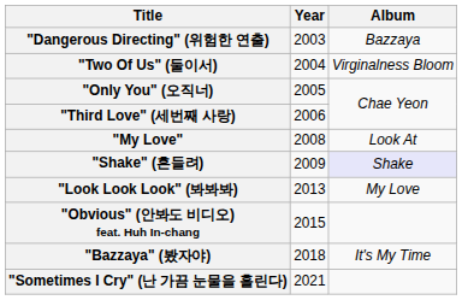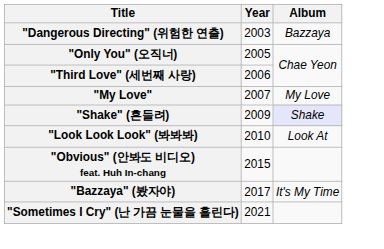- row: "Two Of Us" (둘이서) | 2004 | Virginalness Bloom
"My Love" | Year: 2008 -> 2007
"My Love" | Album: Look At -> My Love
"Look Look Look" (봐봐봐) | Year: 2013 -> 2010
"Look Look Look" (봐봐봐) | Album: My Love -> Look At
"Bazzaya" (봤자야) | Year: 2018 -> 2017
